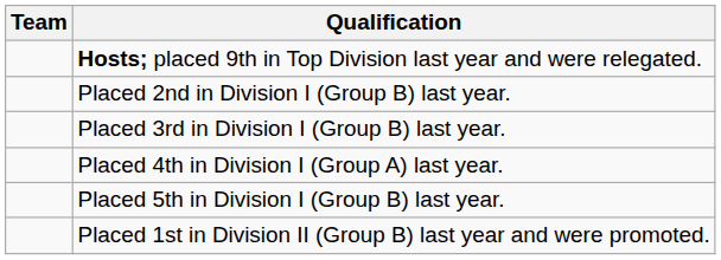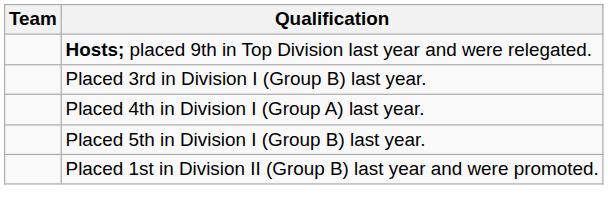- row: Placed 2nd in Division I (Group B) last year.
